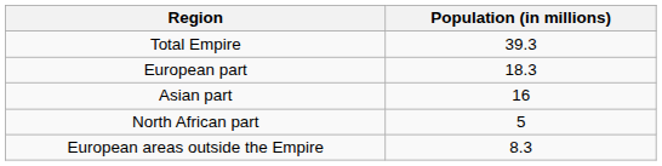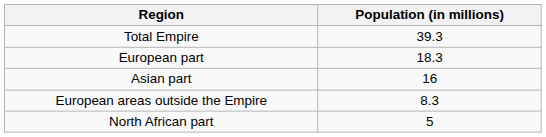rows swapped: North African part <-> European areas outside the Empire
